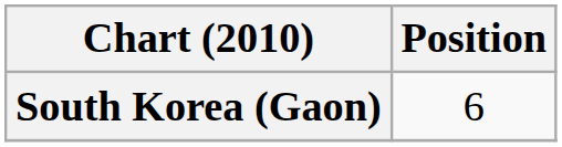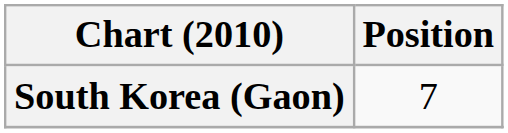South Korea (Gaon) | Position: 6 -> 7
